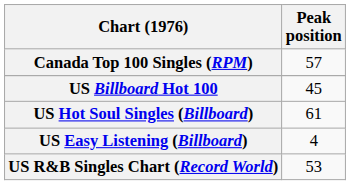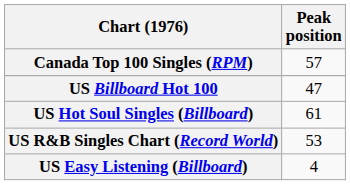US Billboard Hot 100 | Peak position: 45 -> 47
rows swapped: US Easy Listening (Billboard) <-> US R&B Singles Chart (Record World)
